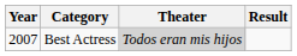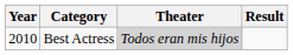Best Actress | Year: 2007 -> 2010
